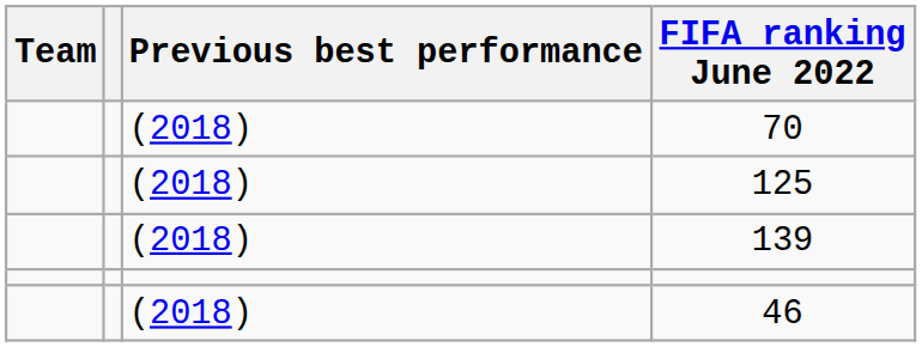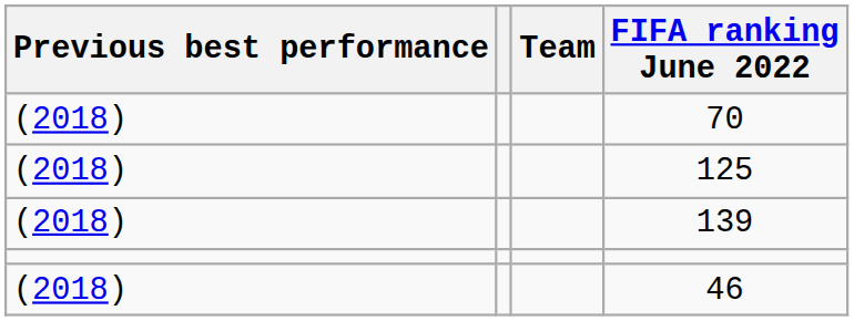columns swapped: Team <-> Previous best performance
